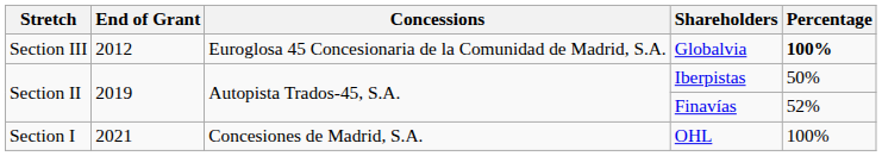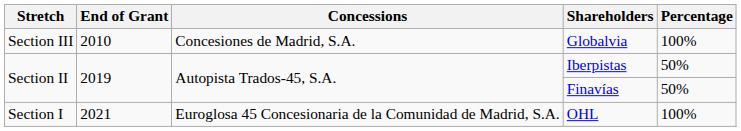Globalvia | End of Grant: 2012 -> 2010
Globalvia | Concessions: Euroglosa 45 Concesionaria de la Comunidad de Madrid, S.A. -> Concesiones de Madrid, S.A.
Globalvia | Percentage: bold -> normal
Finavías | Percentage: 52% -> 50%
OHL | Concessions: Concesiones de Madrid, S.A. -> Euroglosa 45 Concesionaria de la Comunidad de Madrid, S.A.
